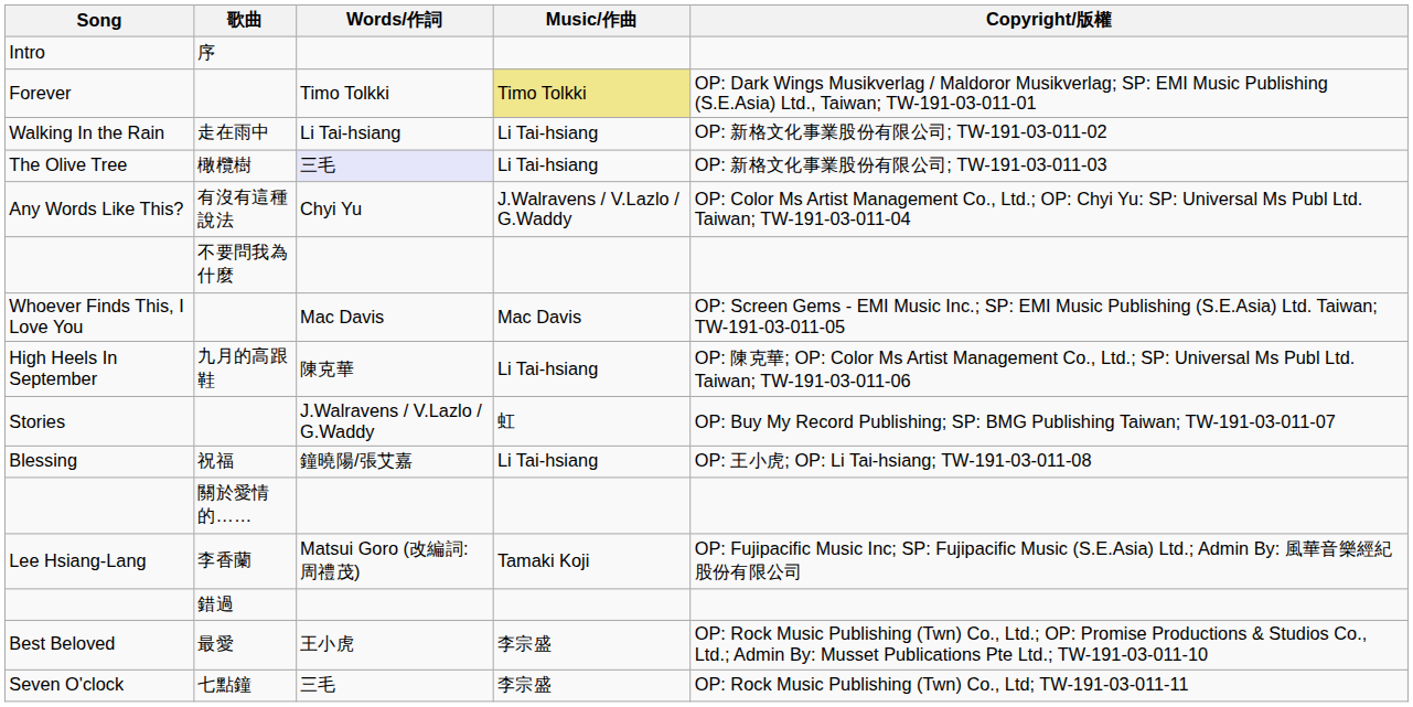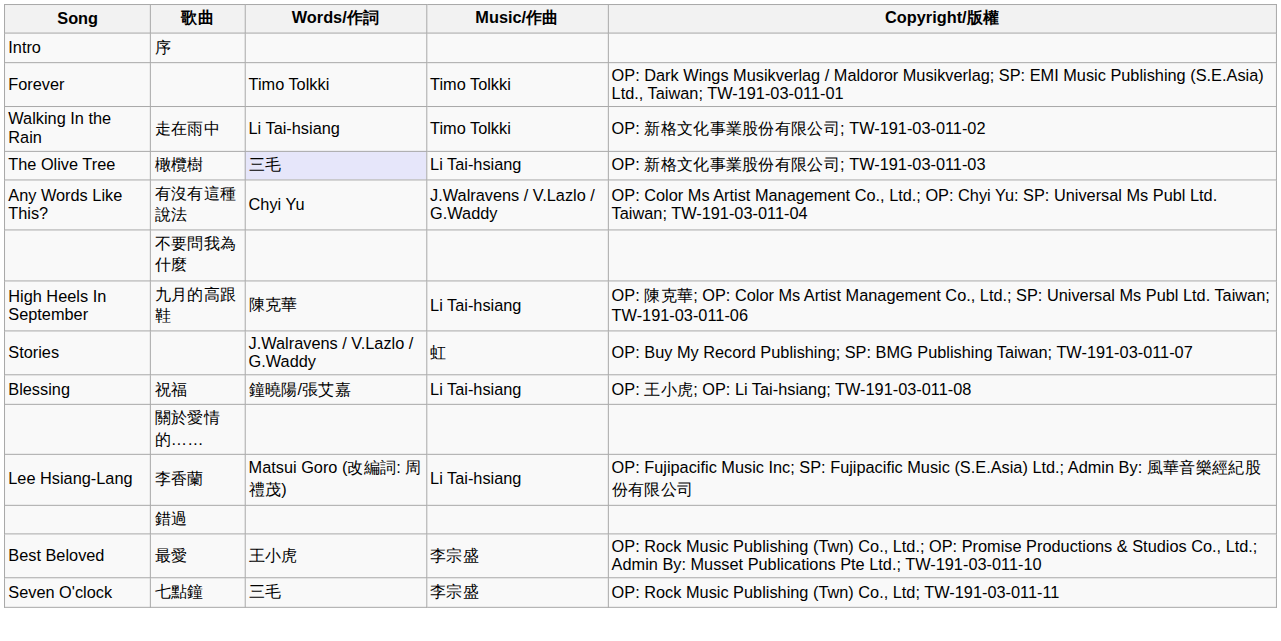Forever | Music/作曲: khaki background -> no background
Walking In the Rain | Music/作曲: Li Tai-hsiang -> Timo Tolkki
- row: Whoever Finds This, I Love You | Mac Davis | Mac Davis | OP: Screen Gems - EMI Music Inc.; SP: EMI Music Publishing (S.E.Asia) Ltd. Taiwan; TW-191-03-011-05
Lee Hsiang-Lang | Music/作曲: Tamaki Koji -> Li Tai-hsiang
